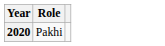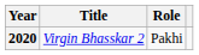+ column: Title | Virgin Bhasskar 2
